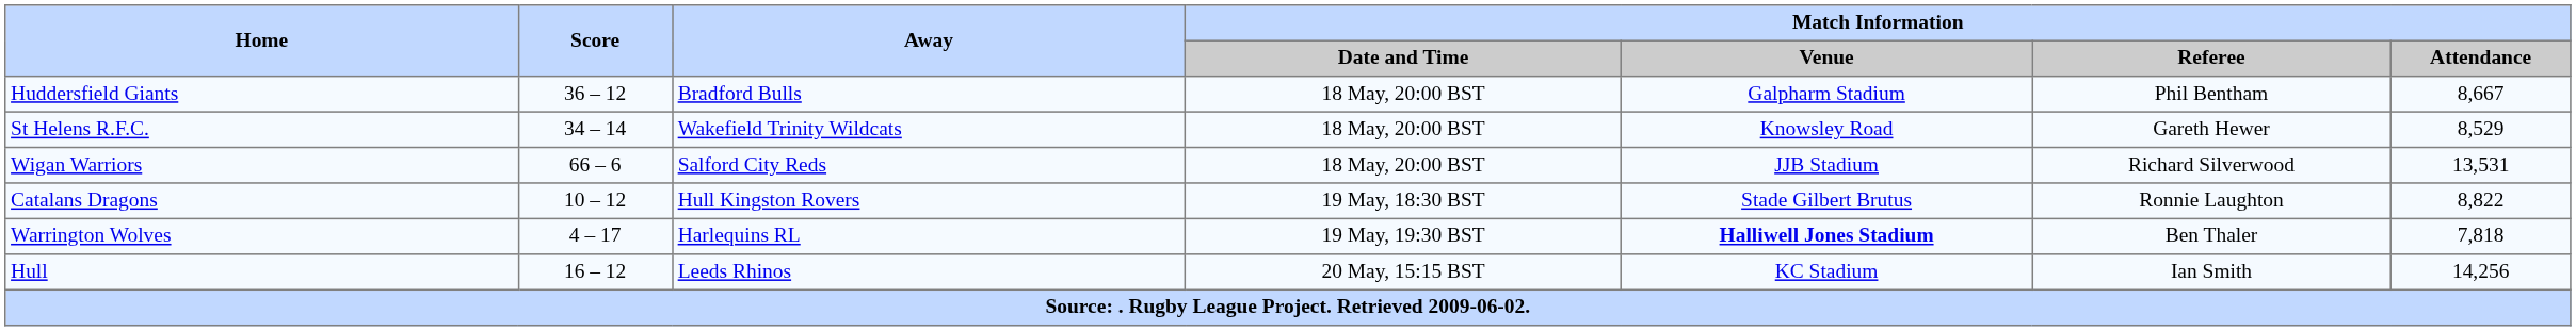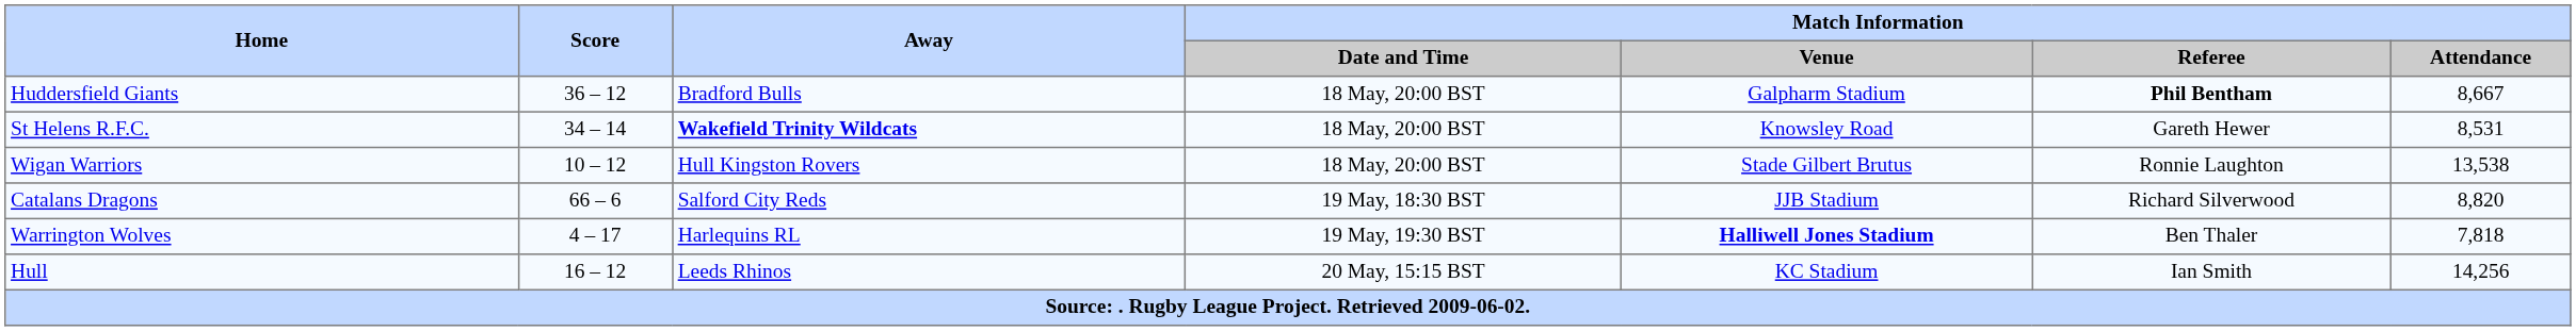Huddersfield Giants | Match Information / Referee: normal -> bold
St Helens R.F.C. | Away: normal -> bold
St Helens R.F.C. | Match Information / Attendance: 8,529 -> 8,531
Wigan Warriors | Score: 66 – 6 -> 10 – 12
Wigan Warriors | Away: Salford City Reds -> Hull Kingston Rovers
Wigan Warriors | Match Information / Venue: JJB Stadium -> Stade Gilbert Brutus
Wigan Warriors | Match Information / Referee: Richard Silverwood -> Ronnie Laughton
Wigan Warriors | Match Information / Attendance: 13,531 -> 13,538
Catalans Dragons | Score: 10 – 12 -> 66 – 6
Catalans Dragons | Away: Hull Kingston Rovers -> Salford City Reds
Catalans Dragons | Match Information / Venue: Stade Gilbert Brutus -> JJB Stadium
Catalans Dragons | Match Information / Referee: Ronnie Laughton -> Richard Silverwood
Catalans Dragons | Match Information / Attendance: 8,822 -> 8,820
